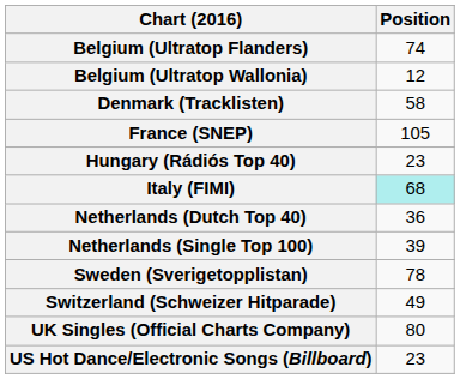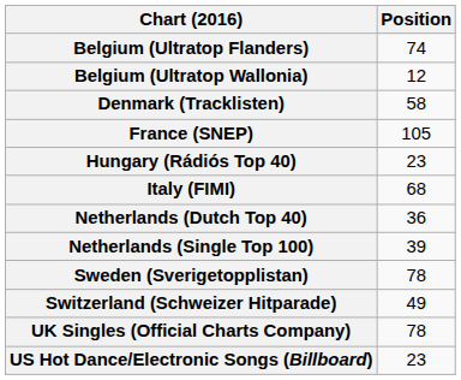Italy (FIMI) | Position: paleturquoise background -> no background
UK Singles (Official Charts Company) | Position: 80 -> 78
